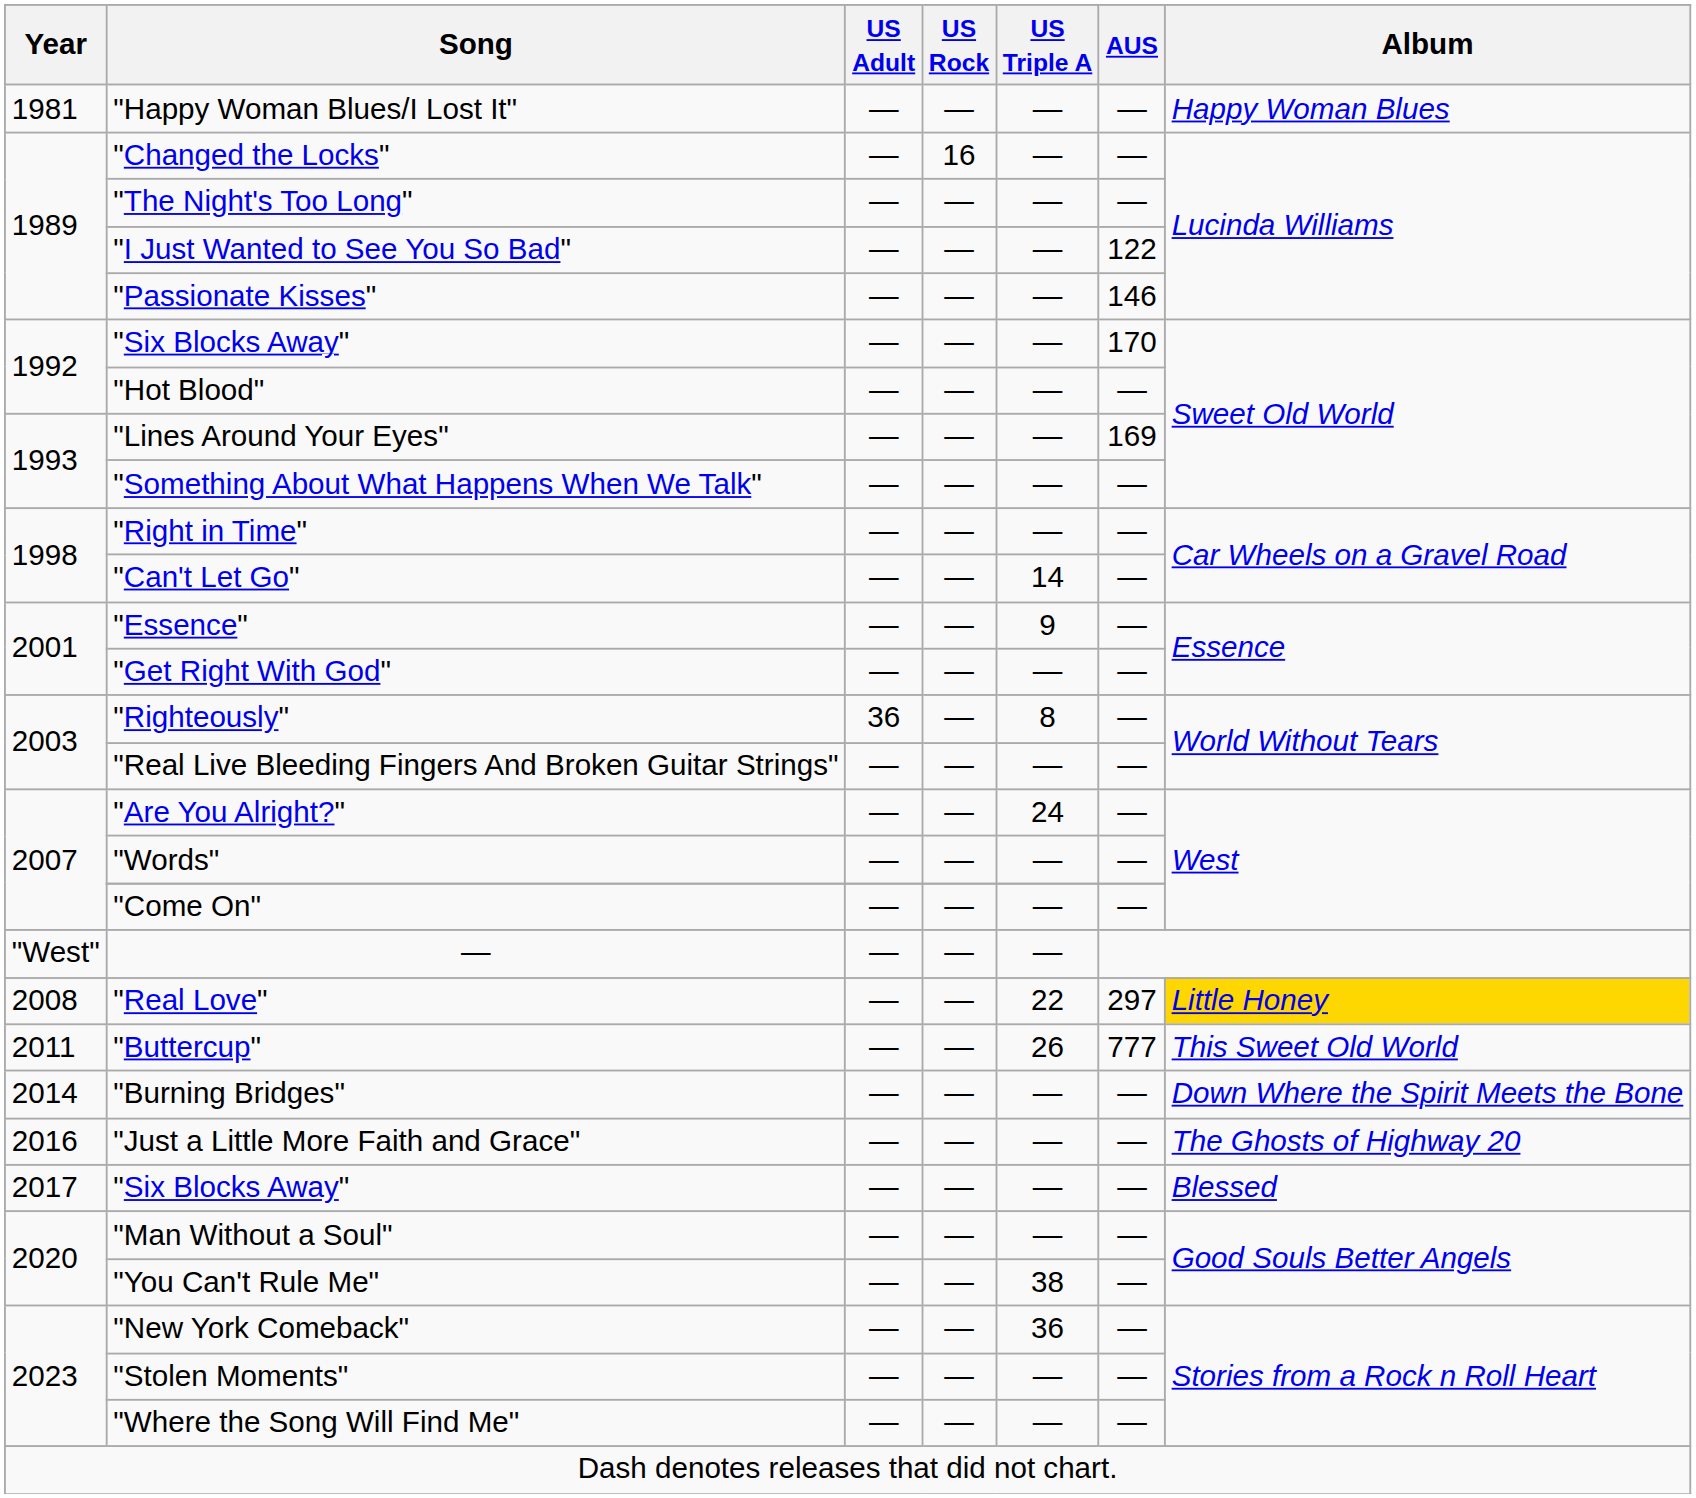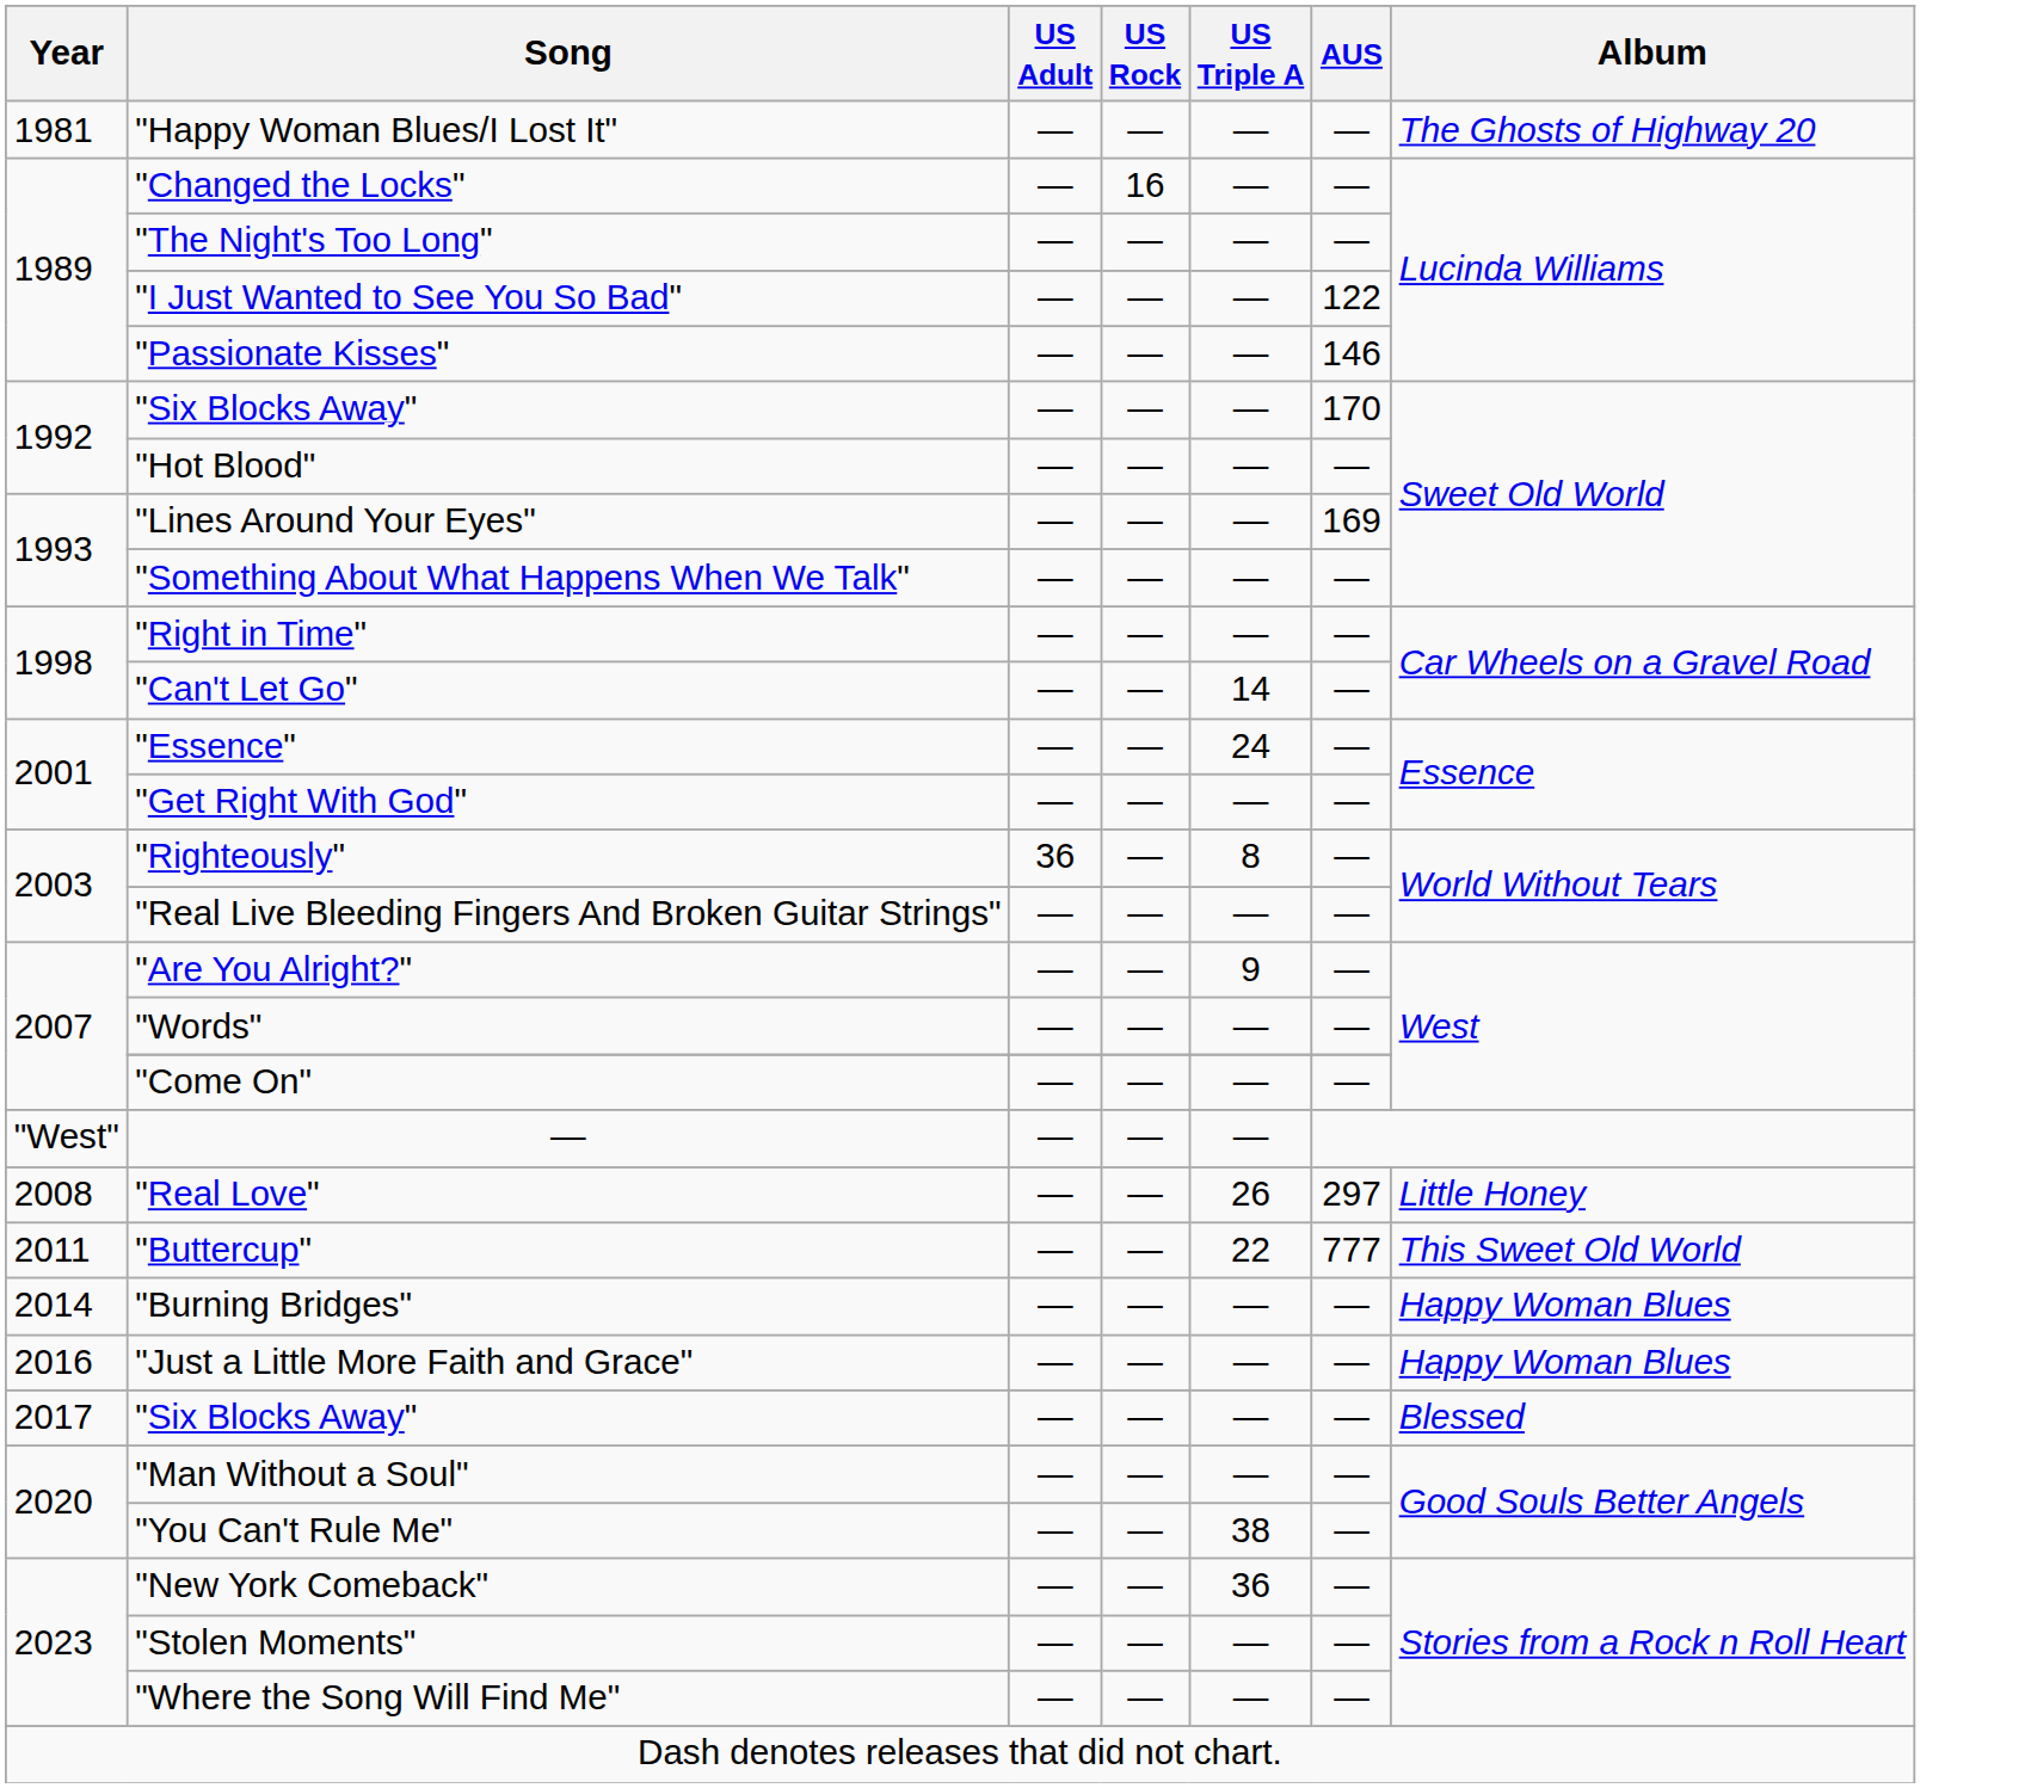"Happy Woman Blues/I Lost It" | Album: Happy Woman Blues -> The Ghosts of Highway 20
"Essence" | US Triple A: 9 -> 24
"Are You Alright?" | US Triple A: 24 -> 9
"Real Love" | US Triple A: 22 -> 26
"Real Love" | Album: gold background -> no background
"Buttercup" | US Triple A: 26 -> 22
"Burning Bridges" | Album: Down Where the Spirit Meets the Bone -> Happy Woman Blues
"Just a Little More Faith and Grace" | Album: The Ghosts of Highway 20 -> Happy Woman Blues
